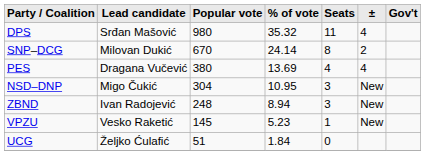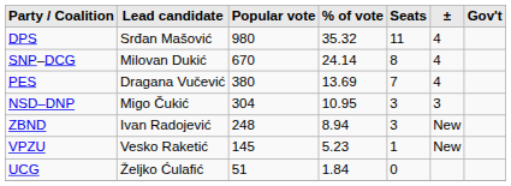SNP–DCG | ±: 2 -> 4
PES | Seats: 4 -> 7
NSD–DNP | ±: New -> 3
